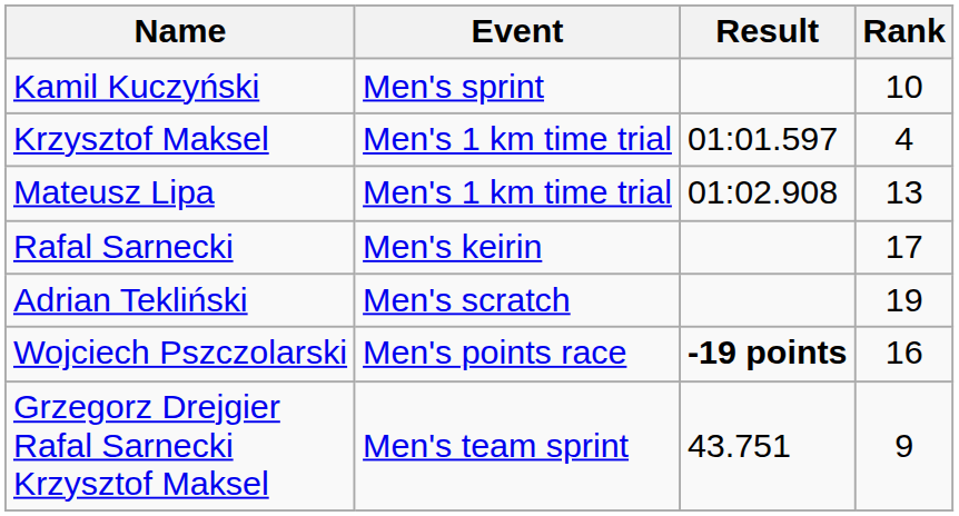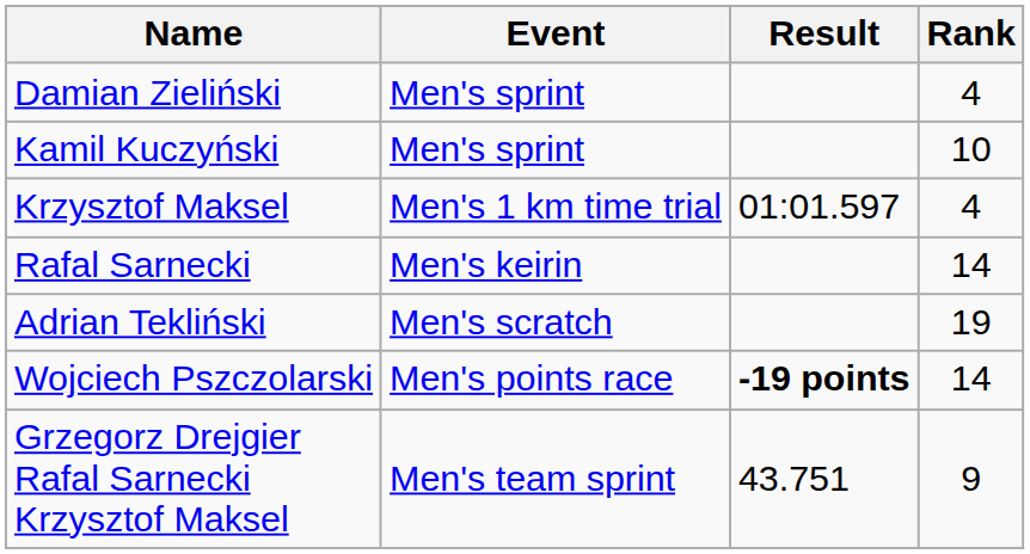+ row: Damian Zieliński | Men's sprint | 4
- row: Mateusz Lipa | Men's 1 km time trial | 01:02.908 | 13
Rafal Sarnecki | Rank: 17 -> 14
Wojciech Pszczolarski | Rank: 16 -> 14
